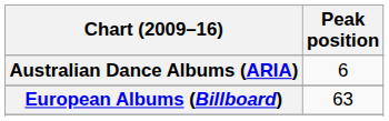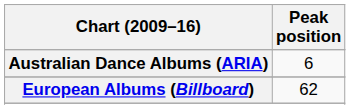European Albums (Billboard) | Peak position: 63 -> 62
